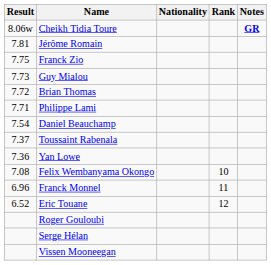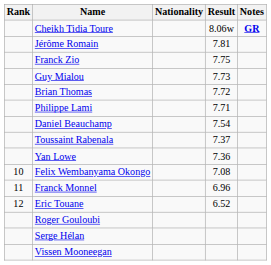columns swapped: Rank <-> Result
